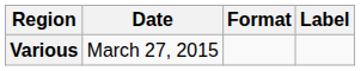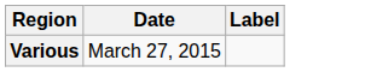- column: Format
